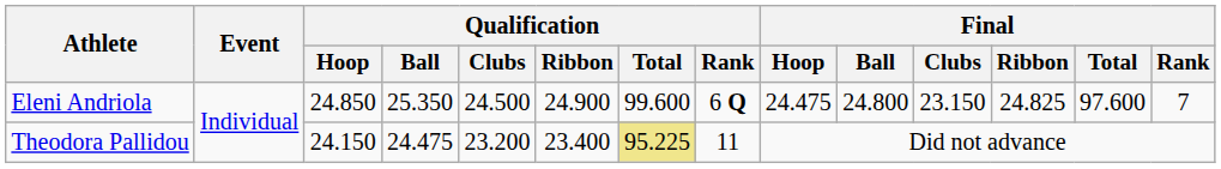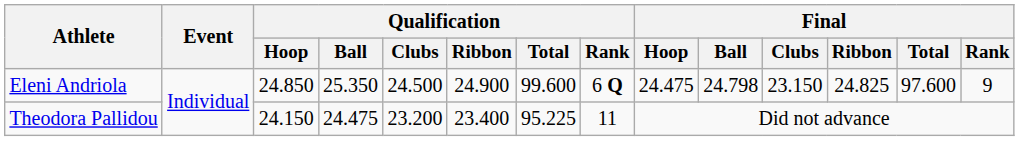Eleni Andriola | Final / Ball: 24.800 -> 24.798
Eleni Andriola | Final / Rank: 7 -> 9
Theodora Pallidou | Qualification / Total: khaki background -> no background
